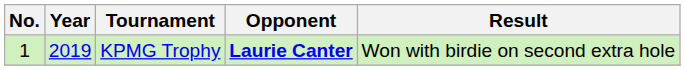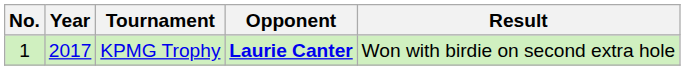KPMG Trophy | Year: 2019 -> 2017
